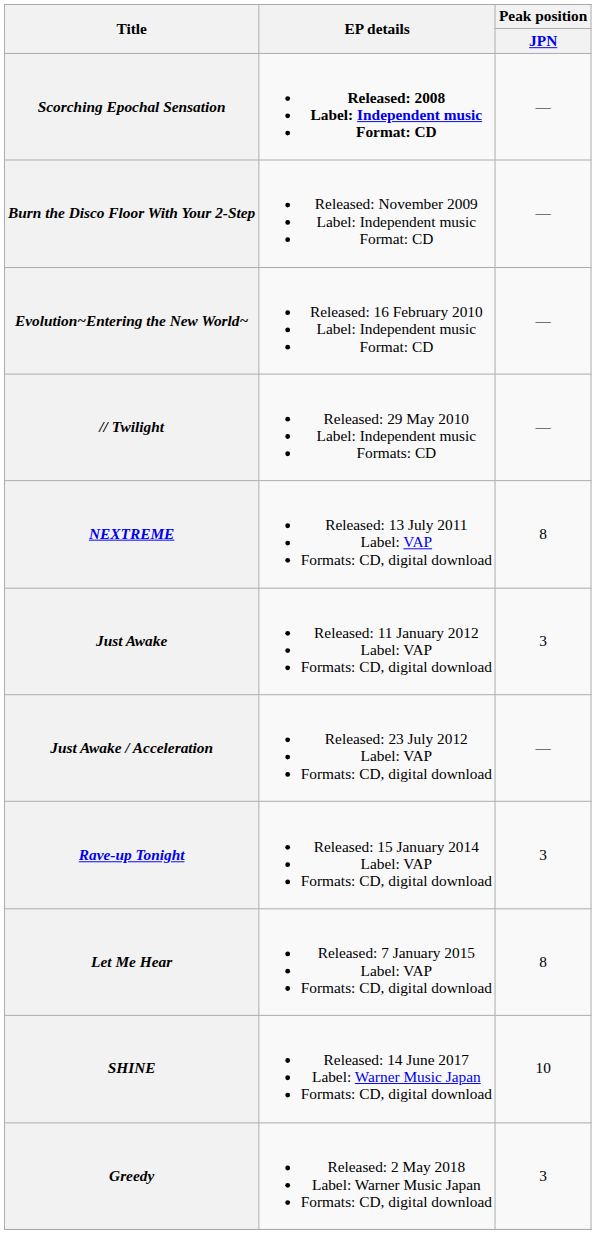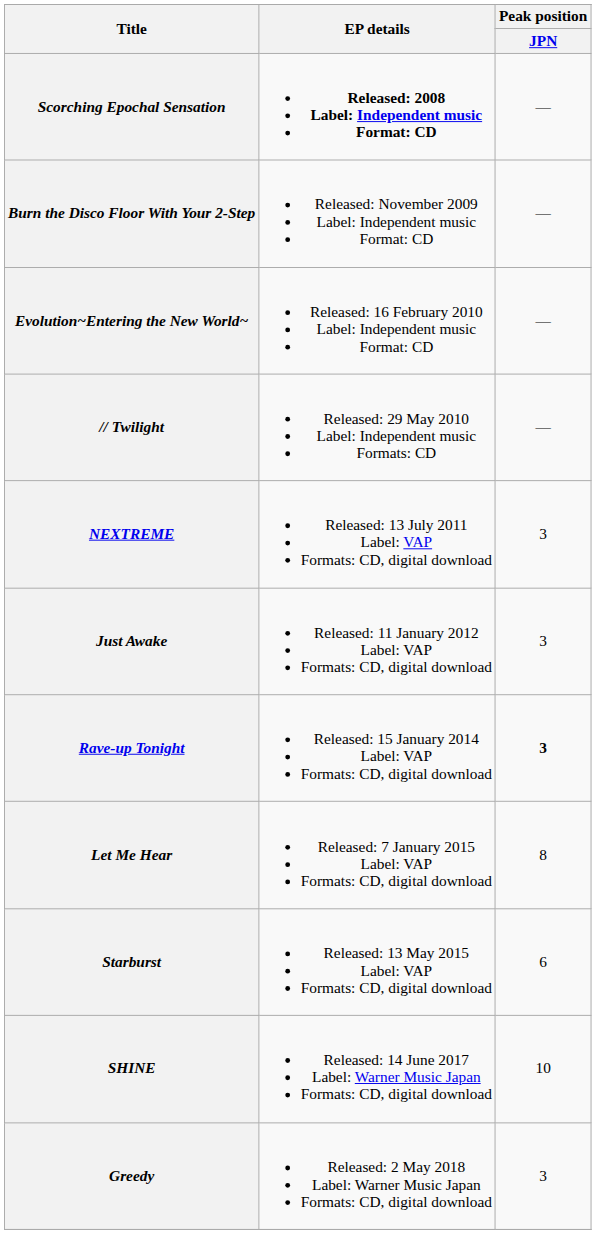NEXTREME | Peak position / JPN: 8 -> 3
- row: Just Awake / Acceleration | Released: 23 July 2012 Label: VAP Formats: CD, digital download | —
Rave-up Tonight | Peak position / JPN: normal -> bold
+ row: Starburst | Released: 13 May 2015 Label: VAP Formats: CD, digital download | 6
